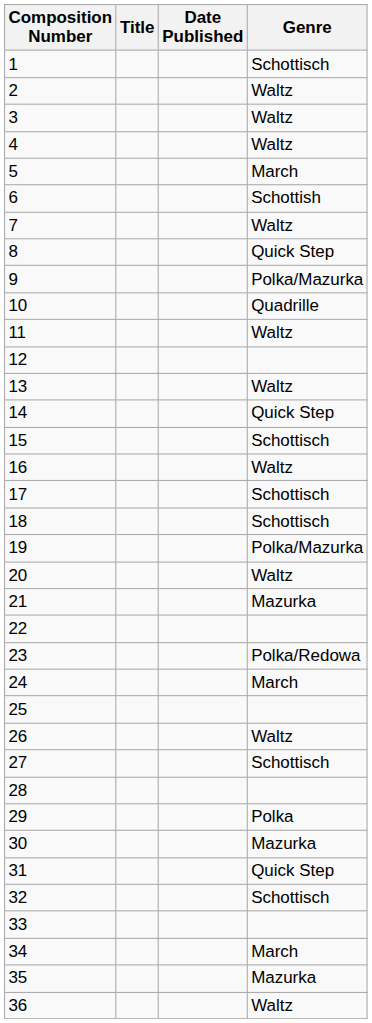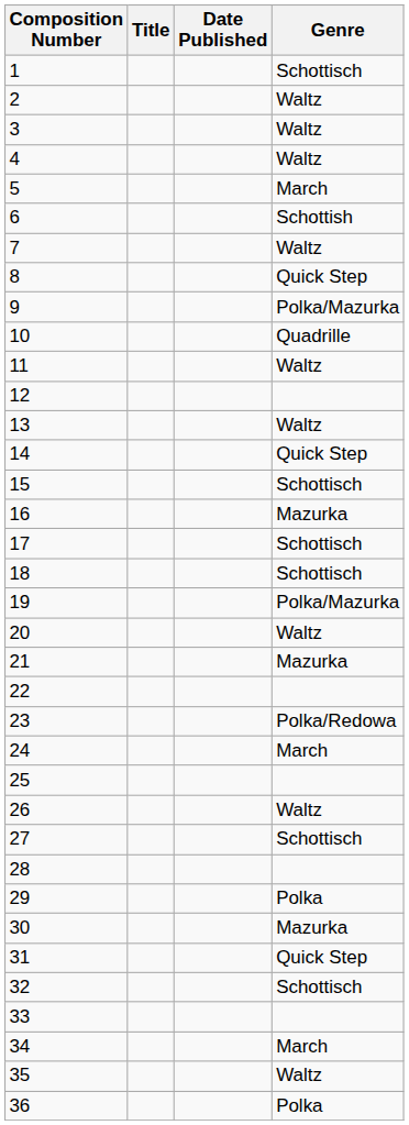16 | Genre: Waltz -> Mazurka
35 | Genre: Mazurka -> Waltz
36 | Genre: Waltz -> Polka
